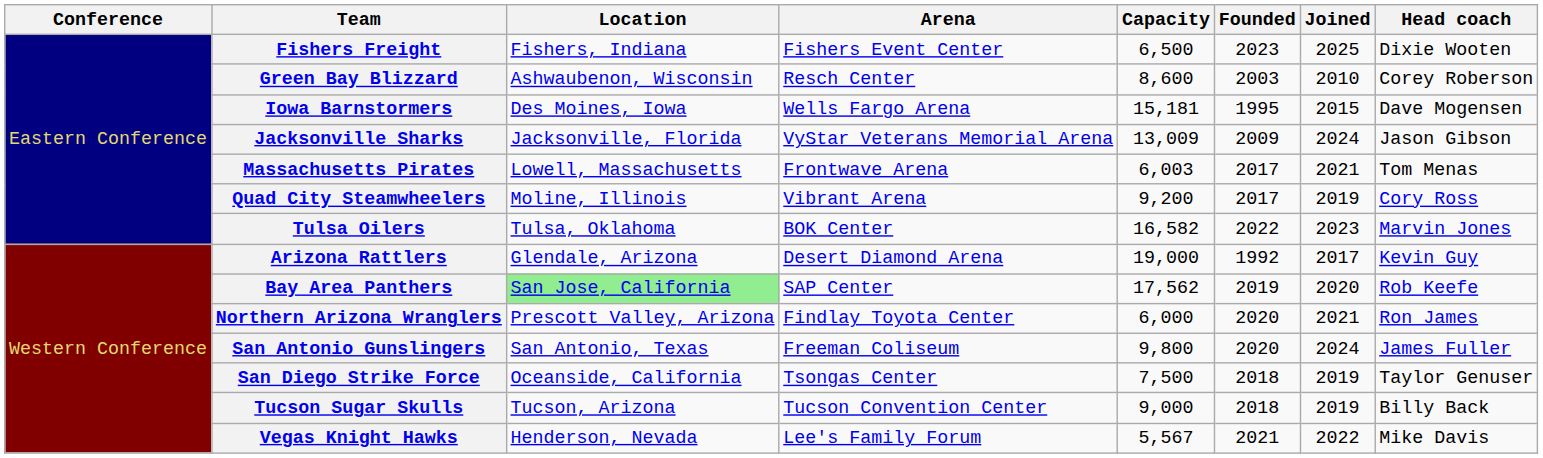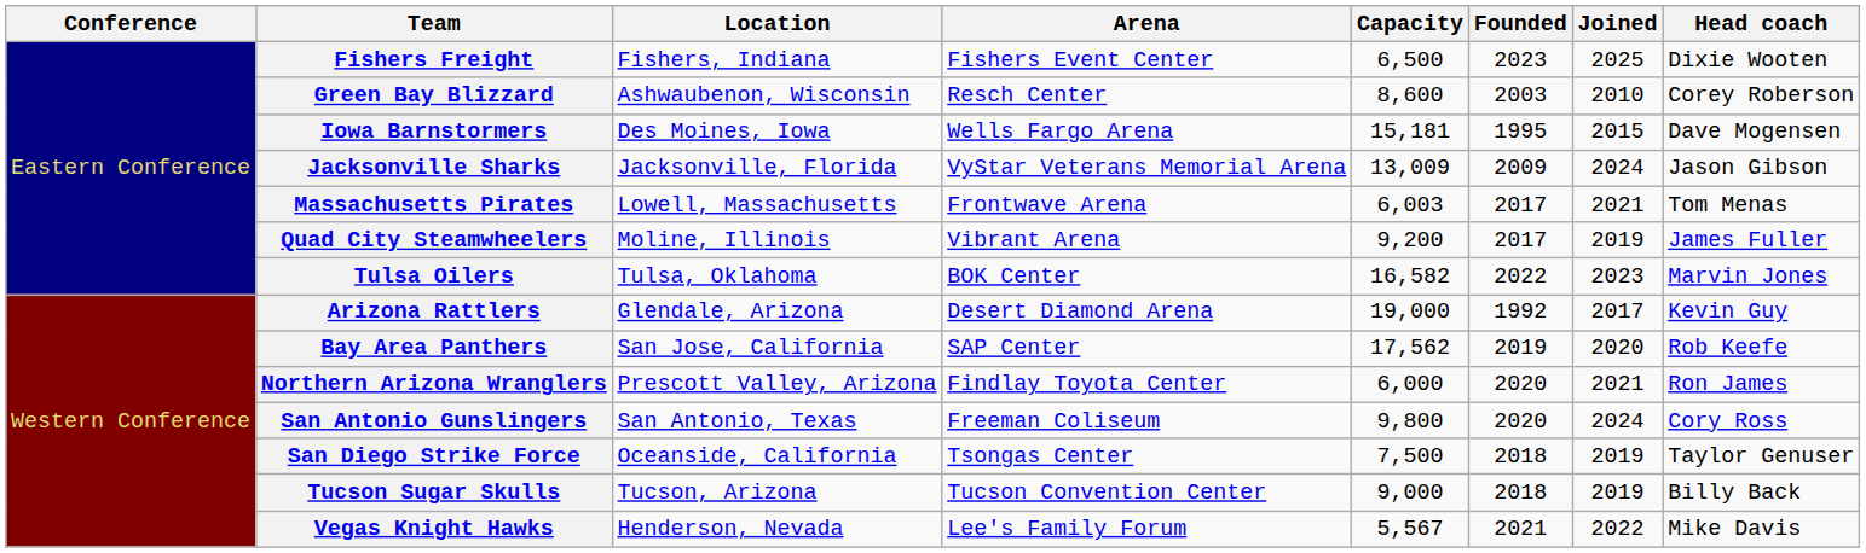Quad City Steamwheelers | Head coach: Cory Ross -> James Fuller
Bay Area Panthers | Location: lightgreen background -> no background
San Antonio Gunslingers | Head coach: James Fuller -> Cory Ross
